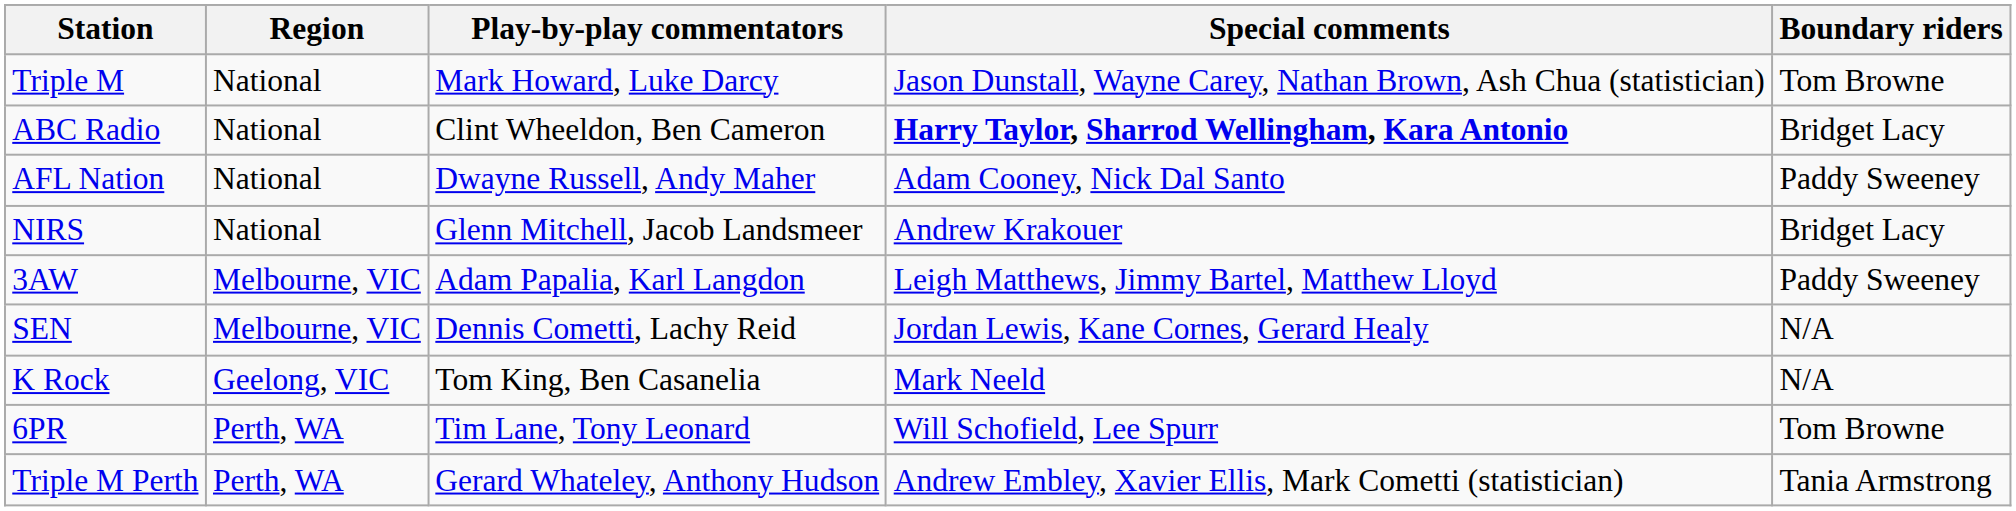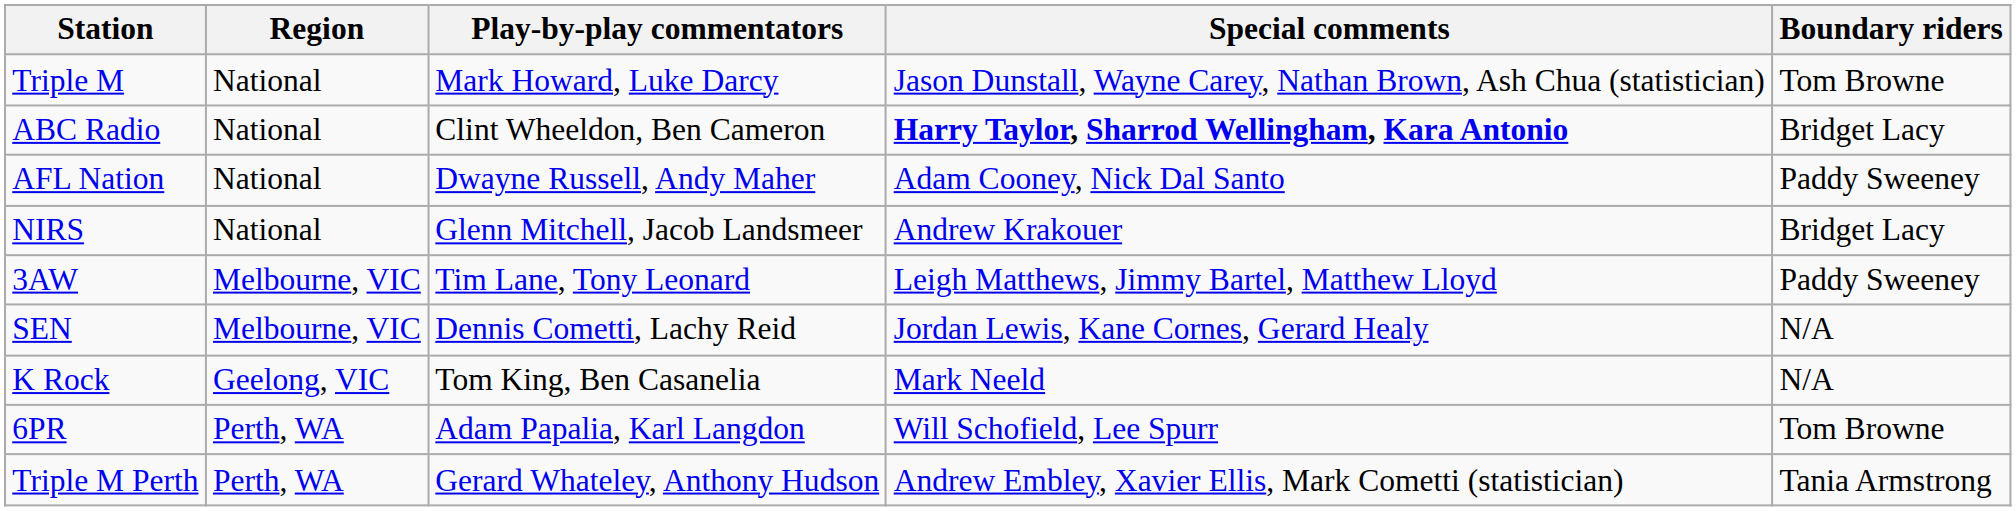3AW | Play-by-play commentators: Adam Papalia, Karl Langdon -> Tim Lane, Tony Leonard
6PR | Play-by-play commentators: Tim Lane, Tony Leonard -> Adam Papalia, Karl Langdon
